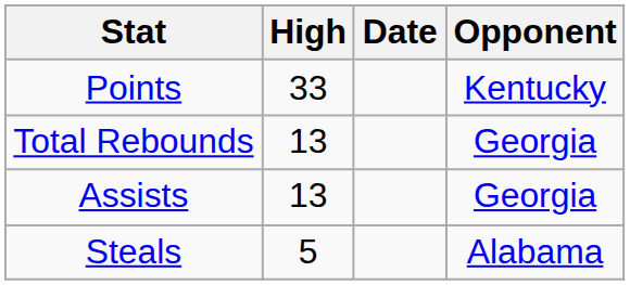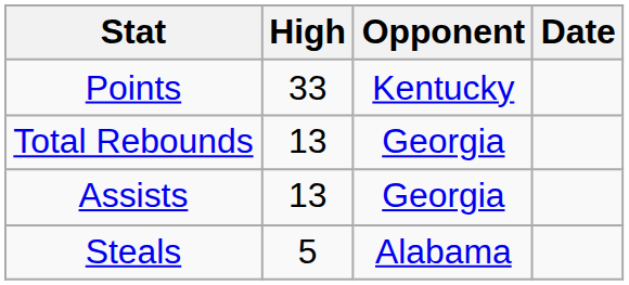columns swapped: Opponent <-> Date
